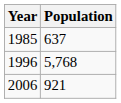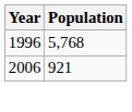- row: 1985 | 637
